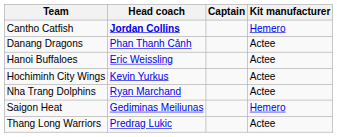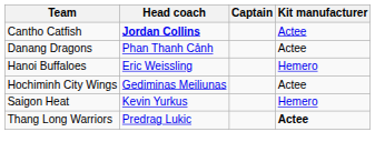Cantho Catfish | Kit manufacturer: Hemero -> Actee
Hanoi Buffaloes | Kit manufacturer: Actee -> Hemero
Hochiminh City Wings | Head coach: Kevin Yurkus -> Gediminas Meiliunas
- row: Nha Trang Dolphins | Ryan Marchand | Actee
Saigon Heat | Head coach: Gediminas Meiliunas -> Kevin Yurkus
Thang Long Warriors | Kit manufacturer: normal -> bold
